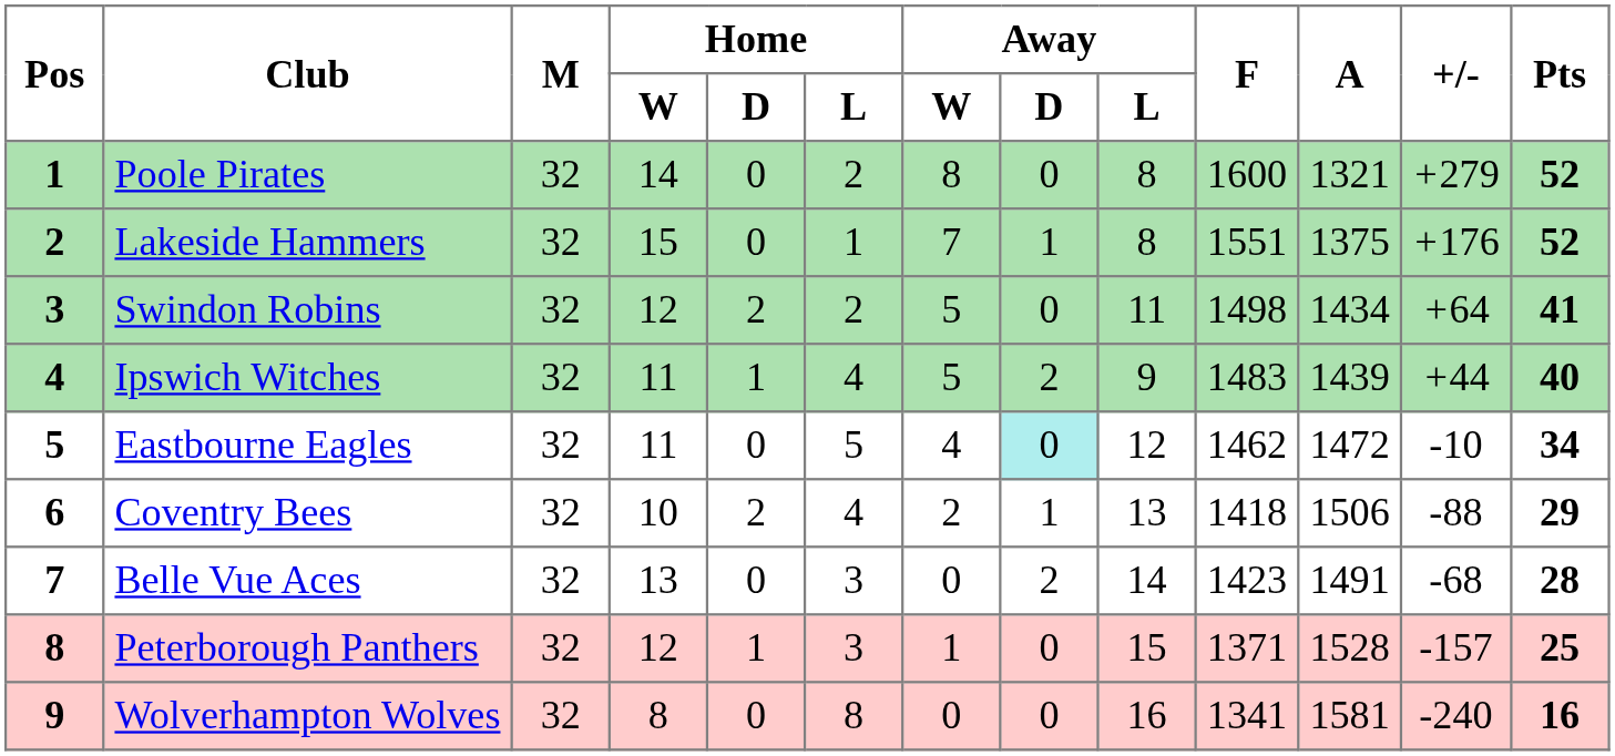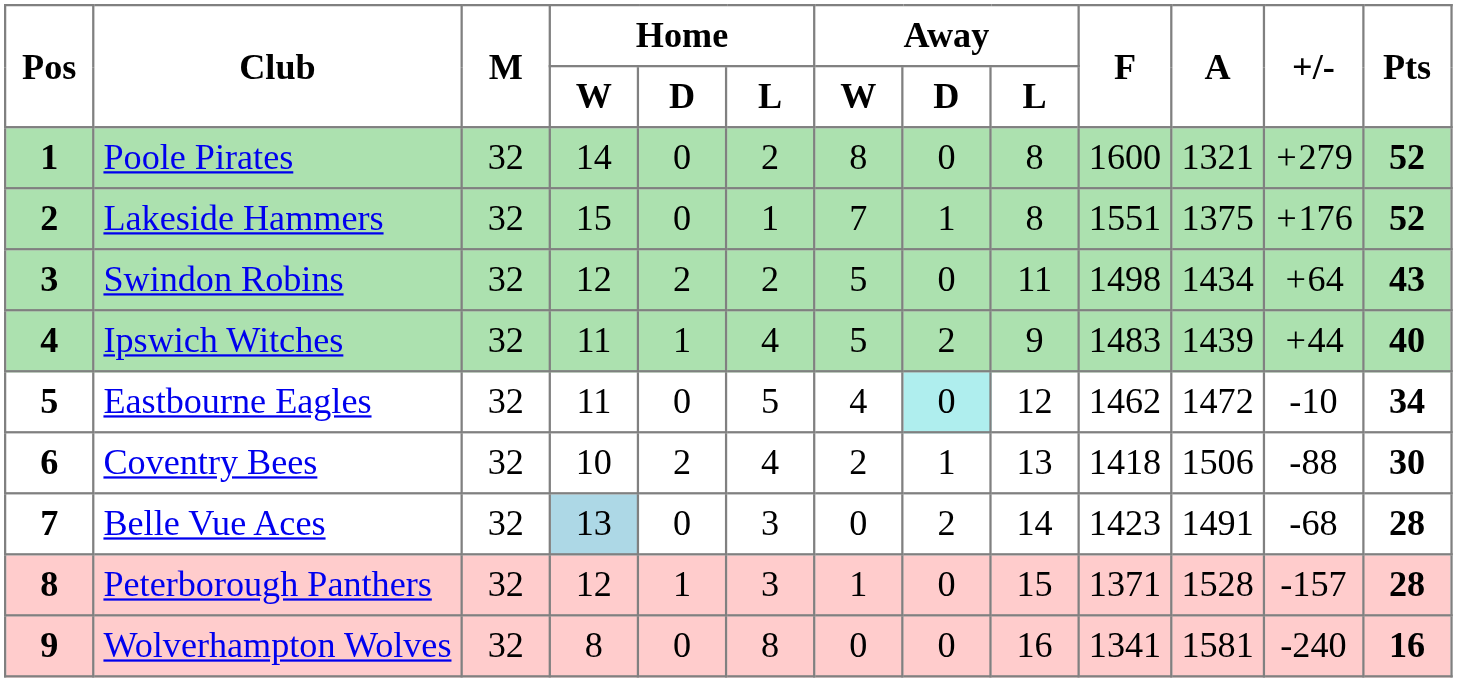Swindon Robins | Pts: 41 -> 43
Coventry Bees | Pts: 29 -> 30
Belle Vue Aces | Home / W: no background -> lightblue background
Peterborough Panthers | Pts: 25 -> 28
